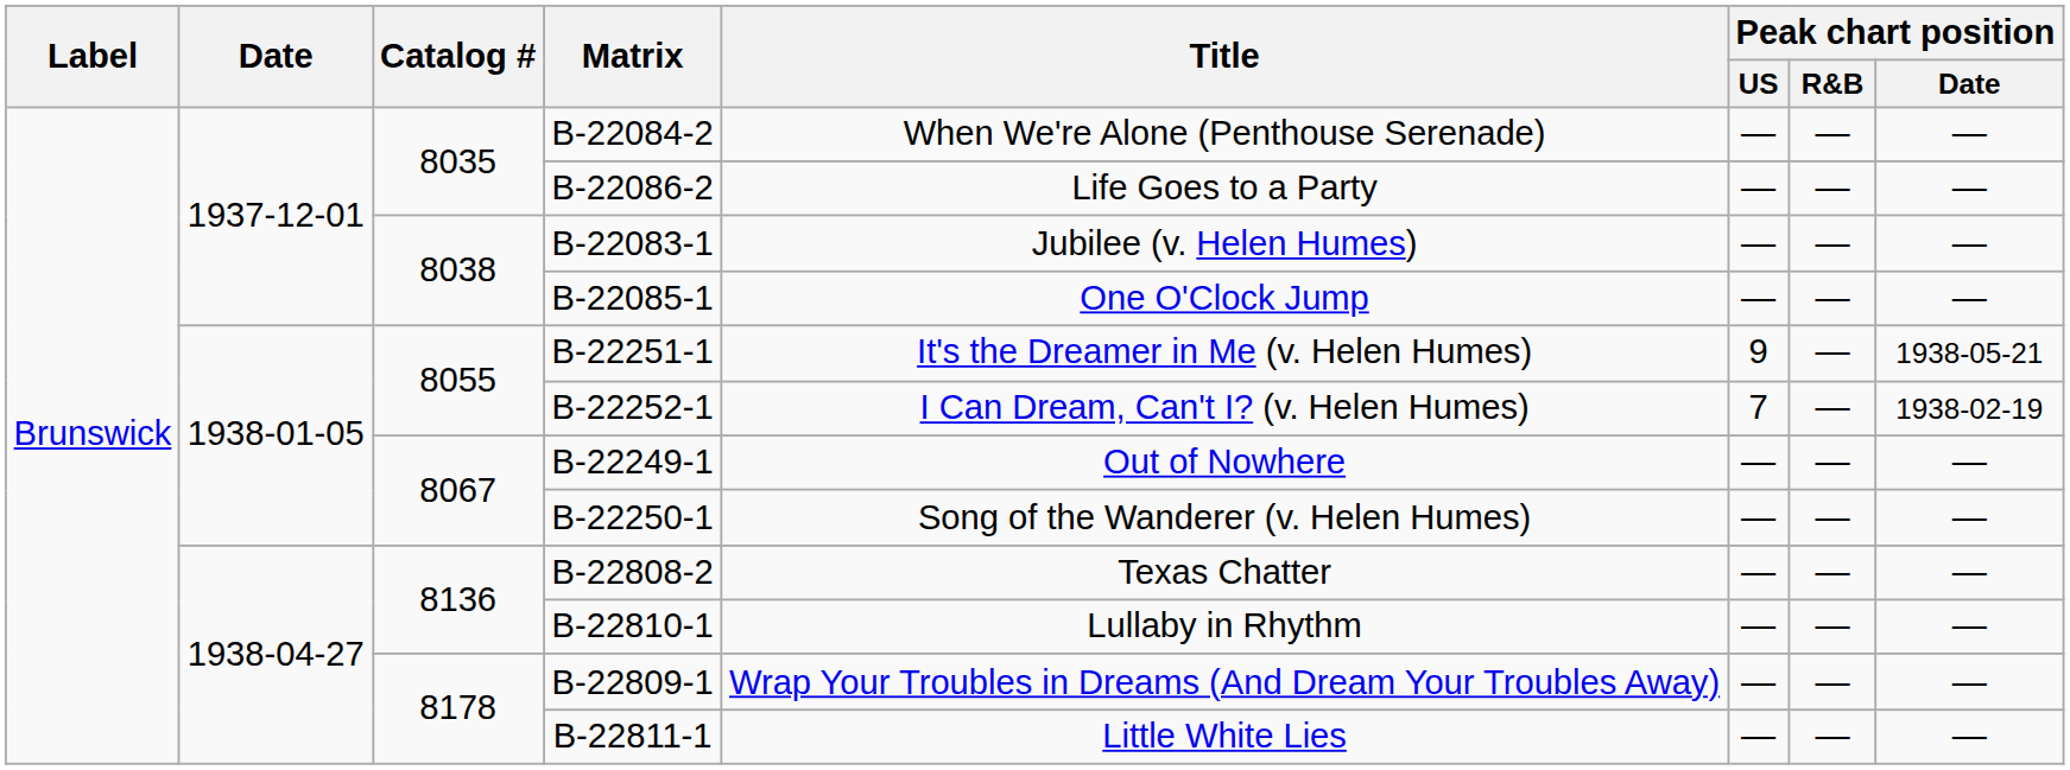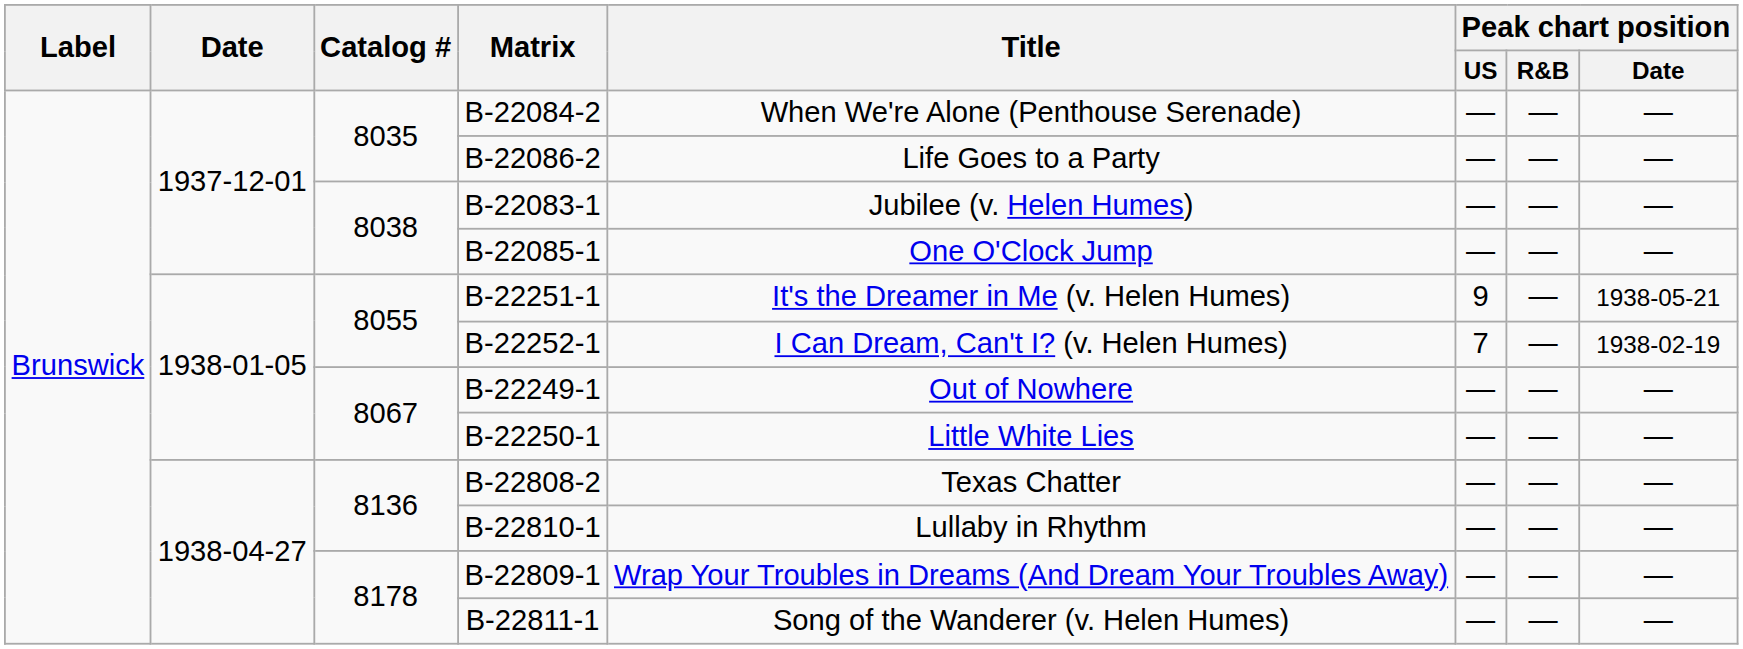B-22250-1 | Title: Song of the Wanderer (v. Helen Humes) -> Little White Lies
B-22811-1 | Title: Little White Lies -> Song of the Wanderer (v. Helen Humes)
